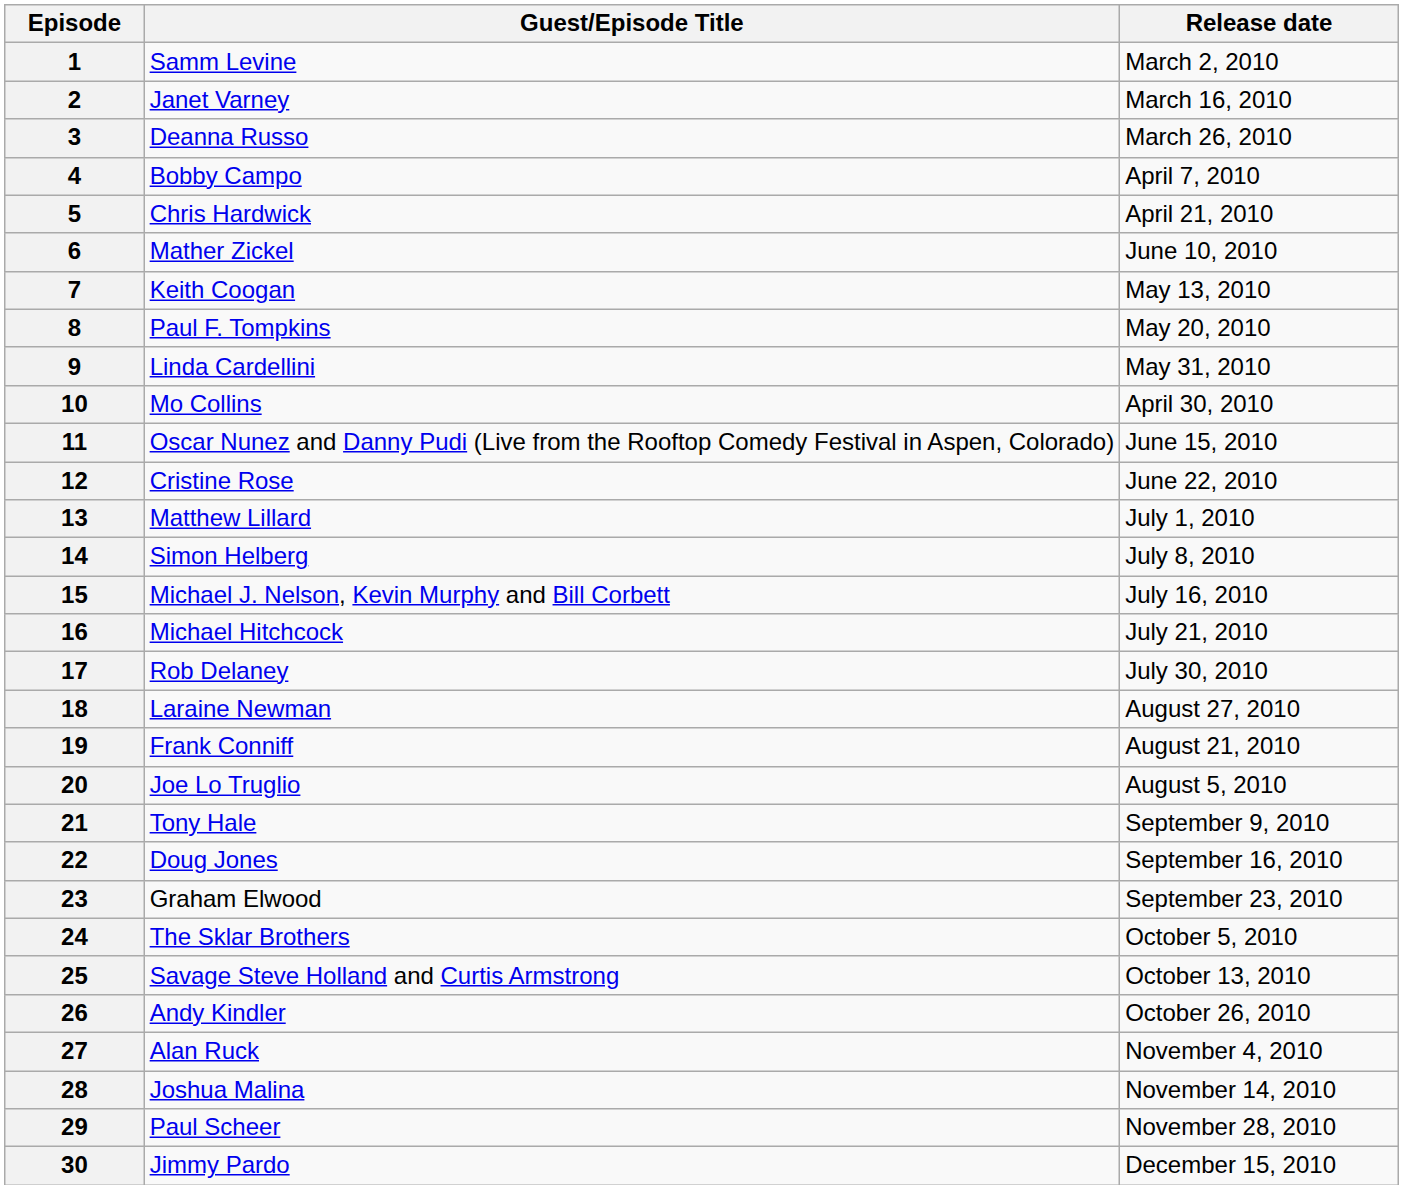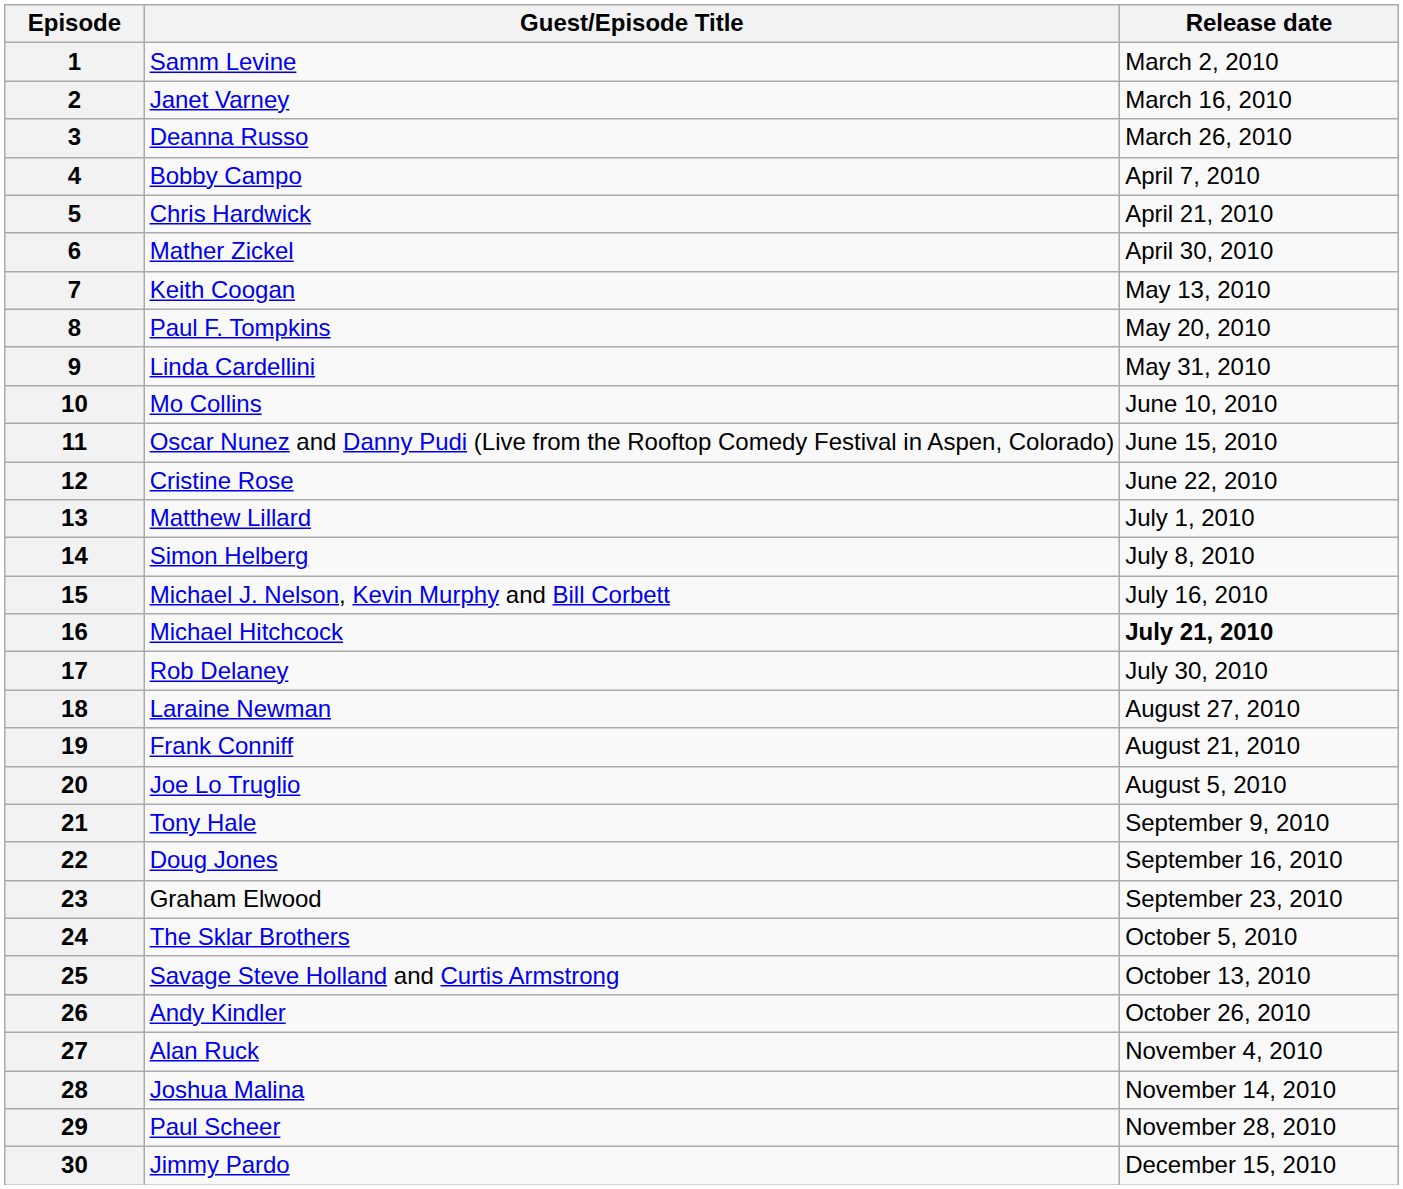6 | Release date: June 10, 2010 -> April 30, 2010
10 | Release date: April 30, 2010 -> June 10, 2010
16 | Release date: normal -> bold
